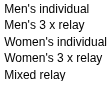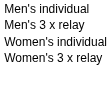- row: Mixed relay
